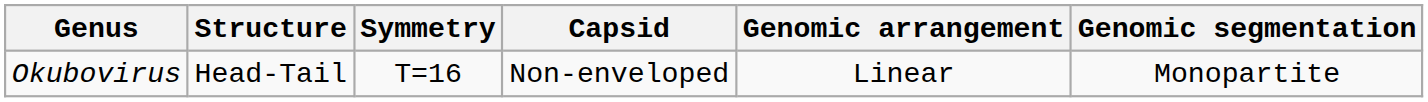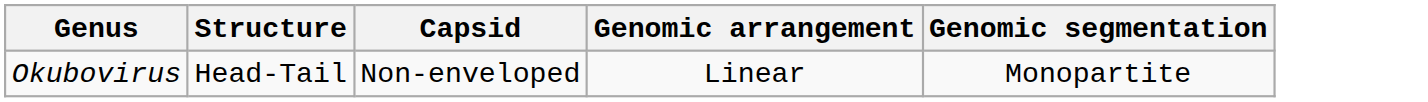- column: Symmetry | T=16
